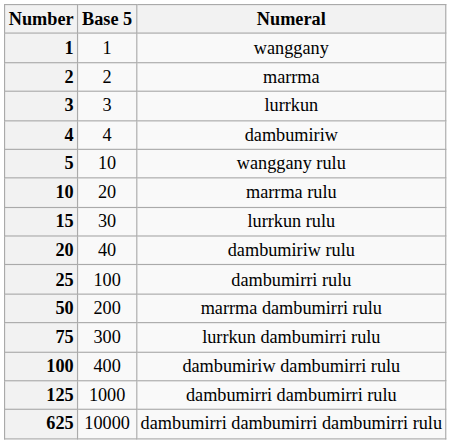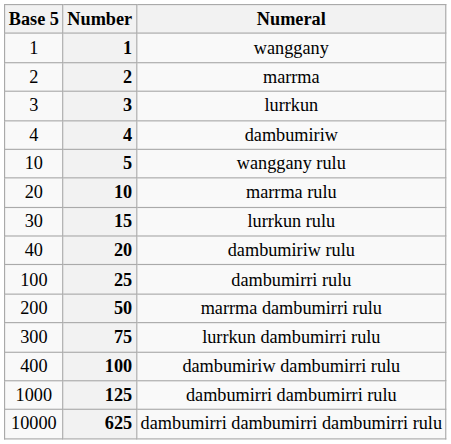columns swapped: Number <-> Base 5
